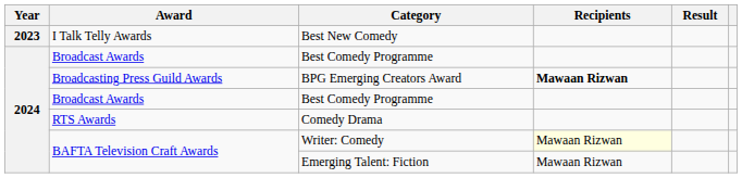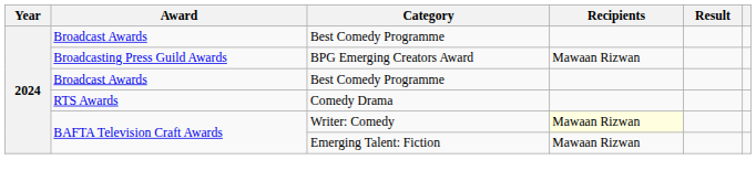- row: 2023 | I Talk Telly Awards | Best New Comedy
BPG Emerging Creators Award | Recipients: bold -> normal
